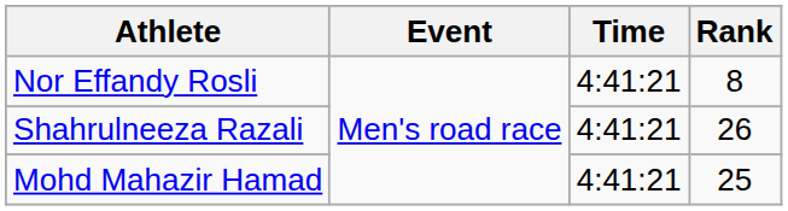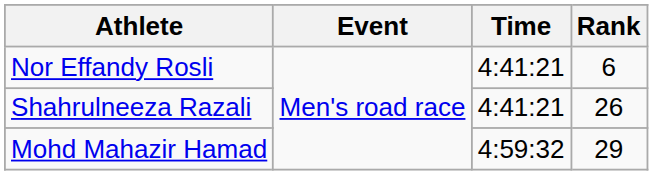Nor Effandy Rosli | Rank: 8 -> 6
Mohd Mahazir Hamad | Time: 4:41:21 -> 4:59:32
Mohd Mahazir Hamad | Rank: 25 -> 29
